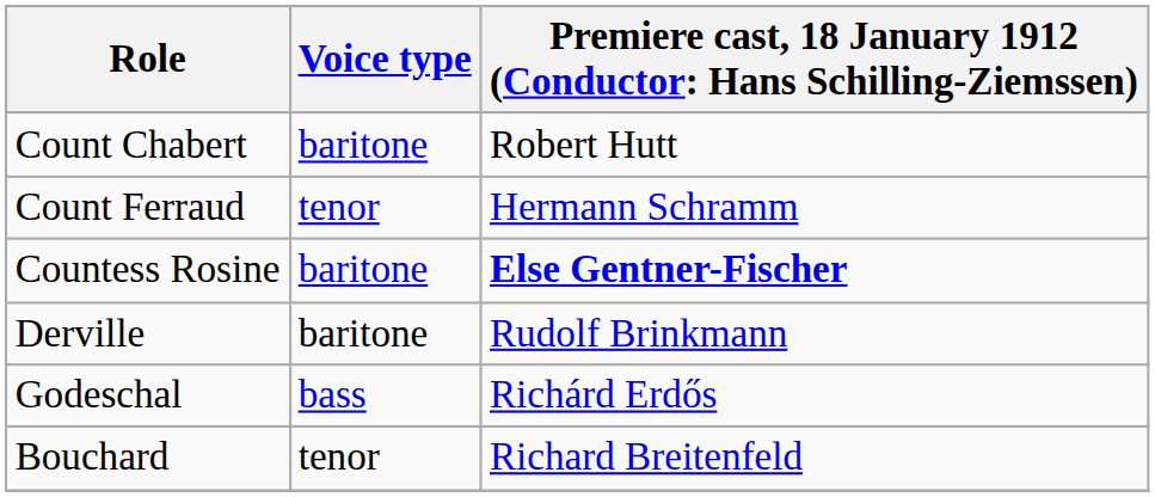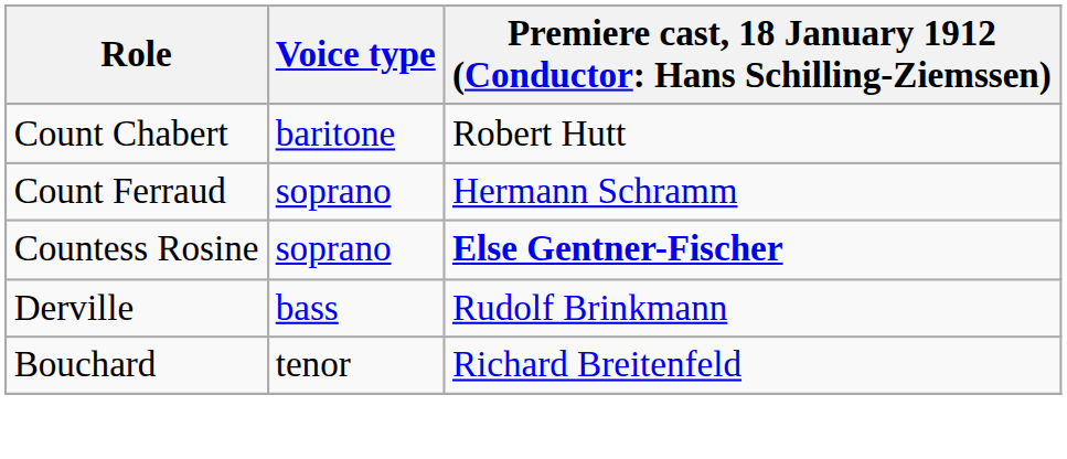Count Ferraud | Voice type: tenor -> soprano
Countess Rosine | Voice type: baritone -> soprano
Derville | Voice type: baritone -> bass
- row: Godeschal | bass | Richárd Erdős
